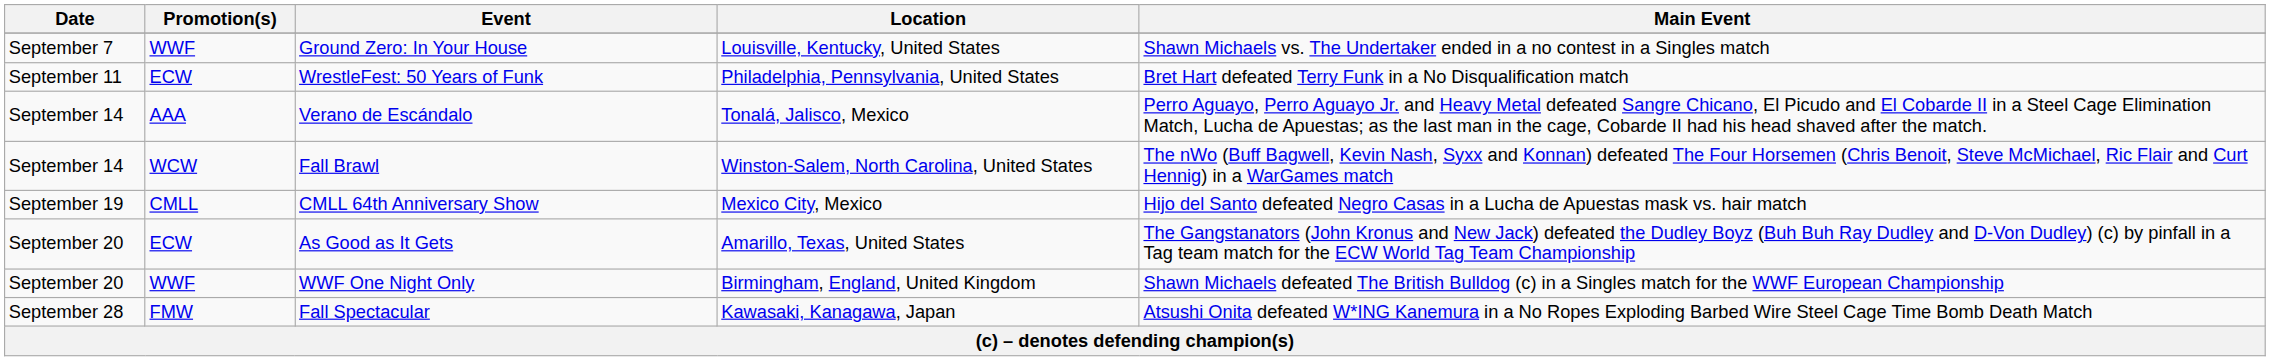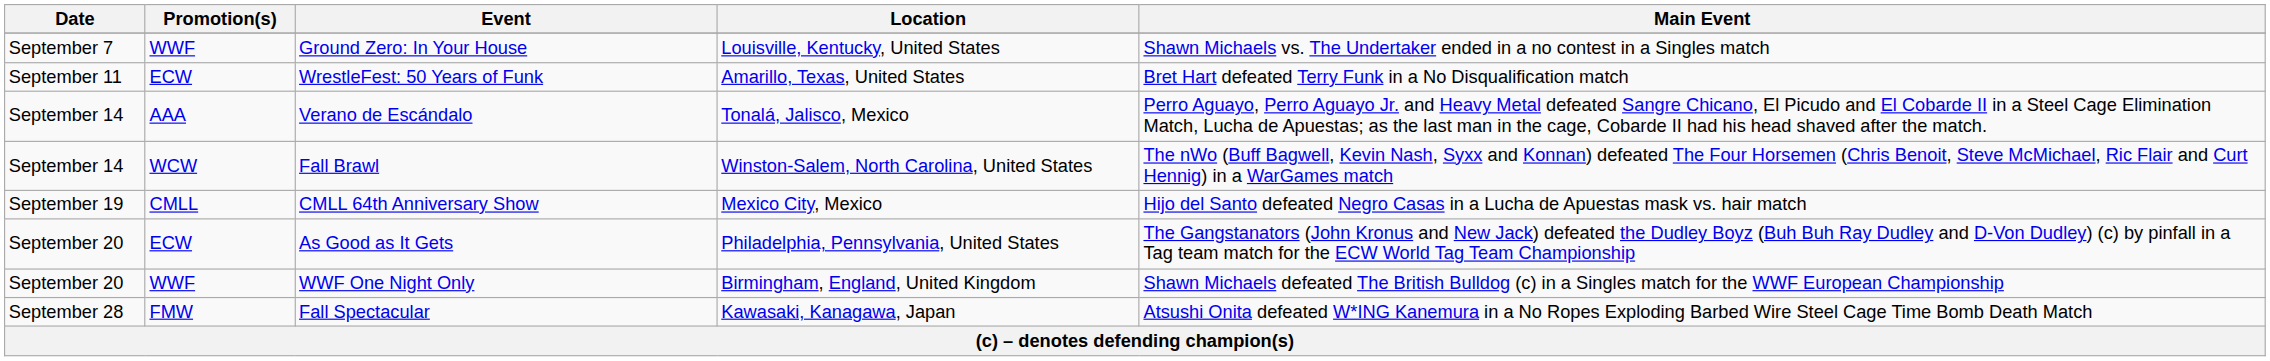WrestleFest: 50 Years of Funk | Location: Philadelphia, Pennsylvania, United States -> Amarillo, Texas, United States
As Good as It Gets | Location: Amarillo, Texas, United States -> Philadelphia, Pennsylvania, United States
